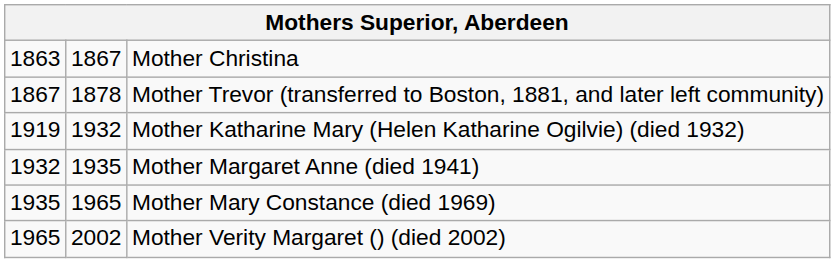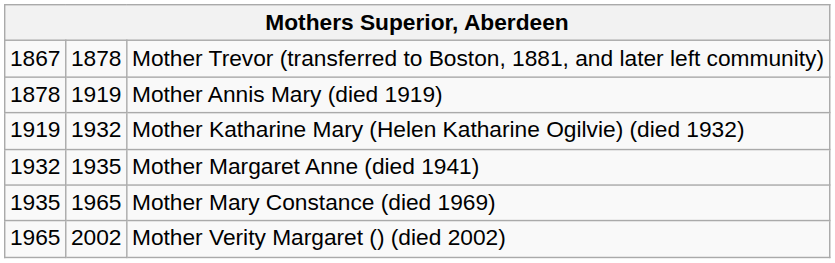- row: 1863 | 1867 | Mother Christina
+ row: 1878 | 1919 | Mother Annis Mary (died 1919)
